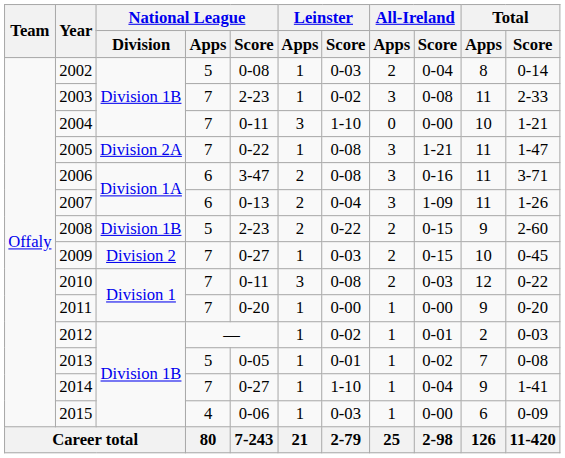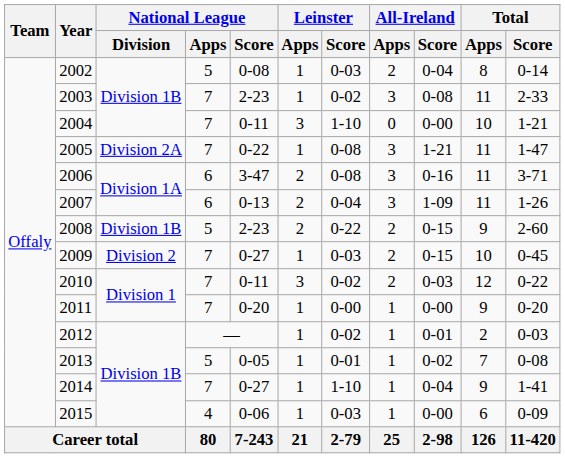2010 | Leinster / Score: 0-08 -> 0-02
